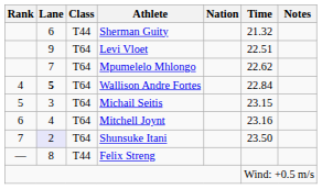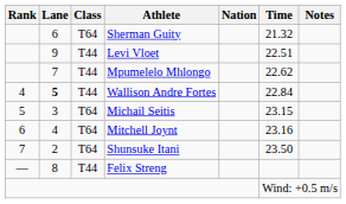Sherman Guity | Class: T44 -> T64
Levi Vloet | Class: T64 -> T44
Mpumelelo Mhlongo | Class: T64 -> T44
Wallison Andre Fortes | Class: T64 -> T44
Shunsuke Itani | Lane: lavender background -> no background
